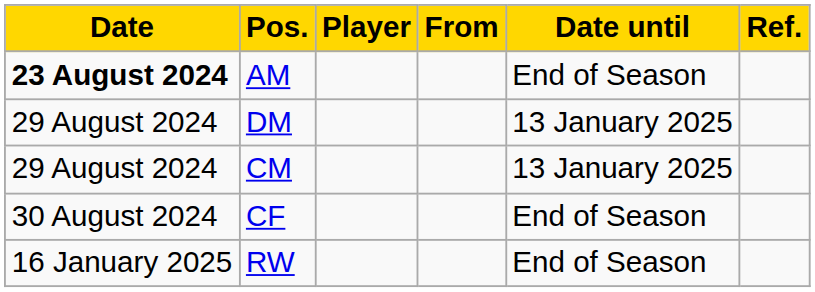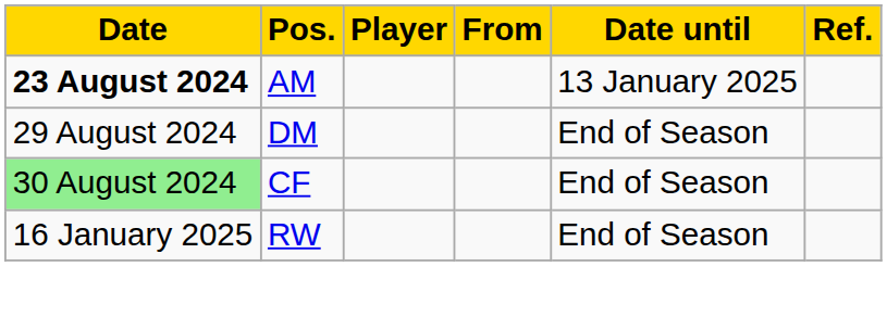AM | Date until: End of Season -> 13 January 2025
DM | Date until: 13 January 2025 -> End of Season
- row: 29 August 2024 | CM | 13 January 2025
CF | Date: no background -> lightgreen background
